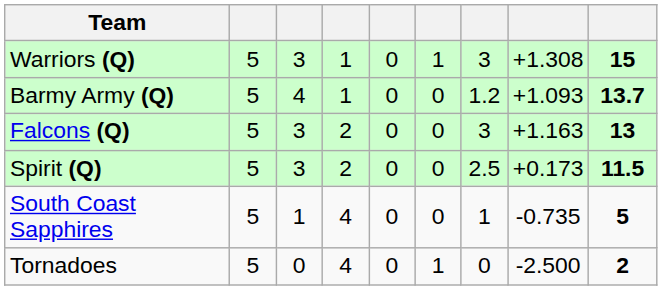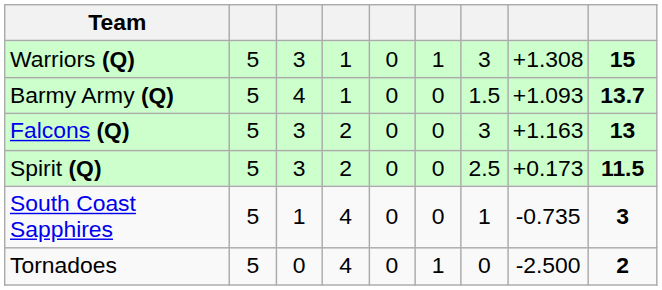Barmy Army (Q) | column 7: 1.2 -> 1.5
South Coast Sapphires | column 9: 5 -> 3
